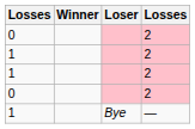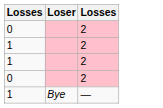- column: Winner
